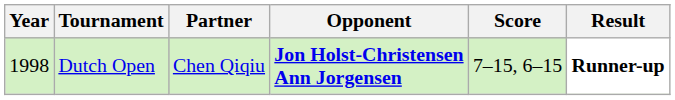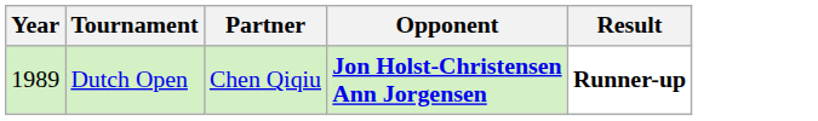- column: Score | 7–15, 6–15
Dutch Open | Year: 1998 -> 1989
